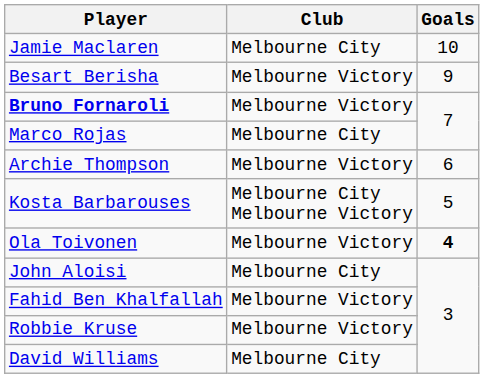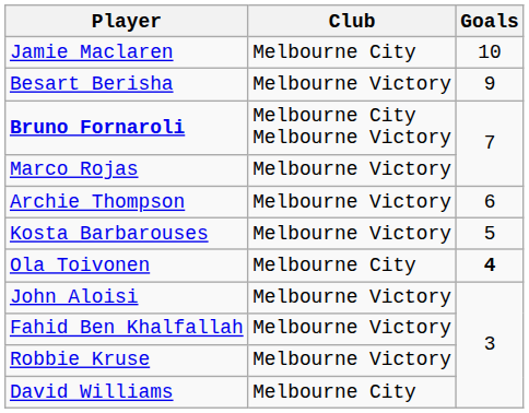Bruno Fornaroli | Club: Melbourne Victory -> Melbourne City Melbourne Victory
Marco Rojas | Club: Melbourne City -> Melbourne Victory
Kosta Barbarouses | Club: Melbourne City Melbourne Victory -> Melbourne Victory
Ola Toivonen | Club: Melbourne Victory -> Melbourne City
John Aloisi | Club: Melbourne City -> Melbourne Victory
